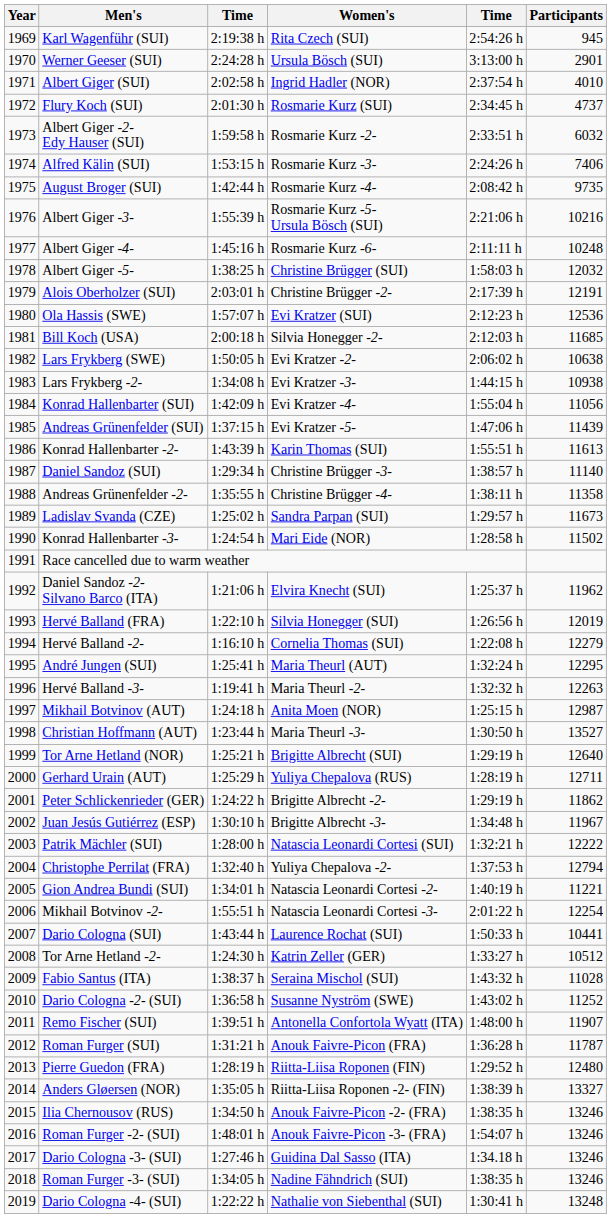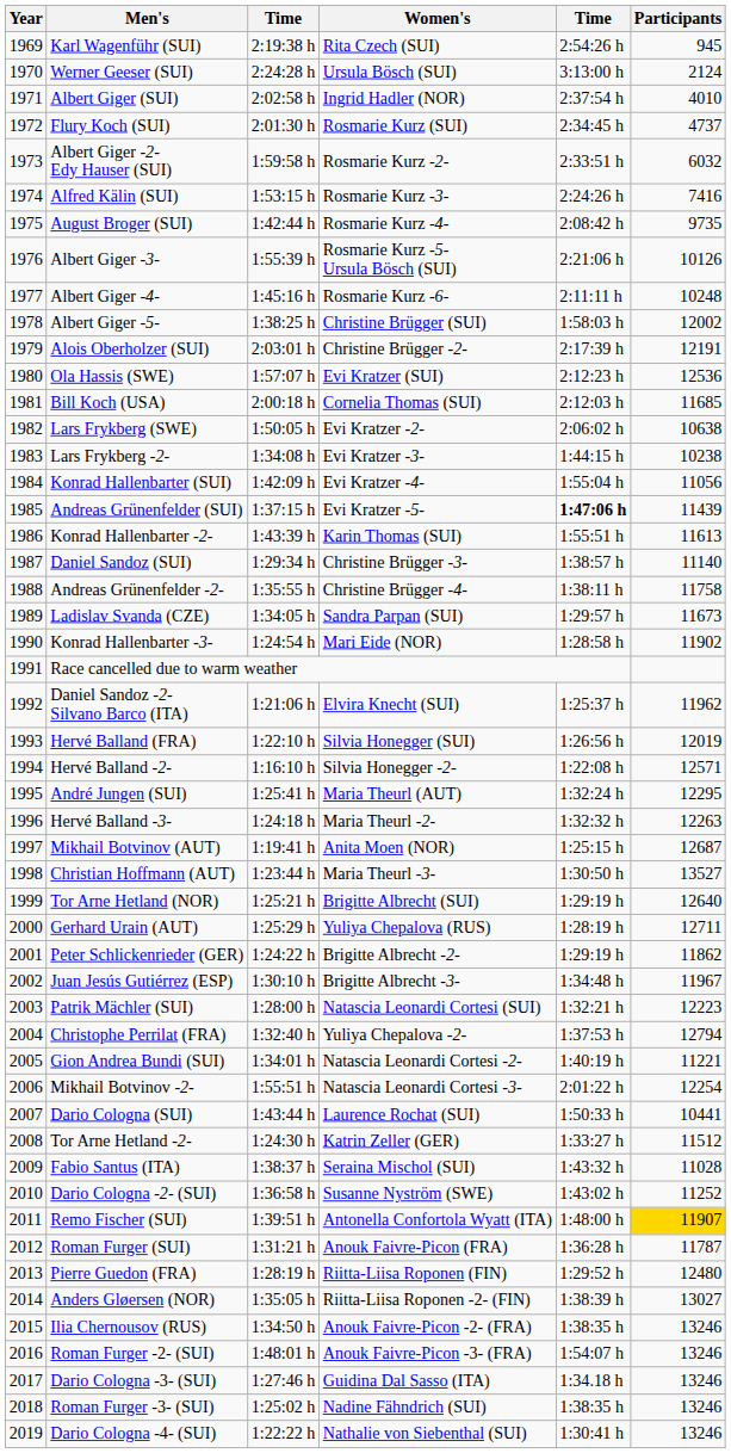Werner Geeser (SUI) | Participants: 2901 -> 2124
Alfred Kälin (SUI) | Participants: 7406 -> 7416
Albert Giger -3- | Participants: 10216 -> 10126
Albert Giger -5- | Participants: 12032 -> 12002
Bill Koch (USA) | Women's: Silvia Honegger -2- -> Cornelia Thomas (SUI)
Lars Frykberg -2- | Participants: 10938 -> 10238
Andreas Grünenfelder (SUI) | column 5: normal -> bold
Andreas Grünenfelder -2- | Participants: 11358 -> 11758
Ladislav Svanda (CZE) | column 3: 1:25:02 h -> 1:34:05 h
Konrad Hallenbarter -3- | Participants: 11502 -> 11902
Hervé Balland -2- | Women's: Cornelia Thomas (SUI) -> Silvia Honegger -2-
Hervé Balland -2- | Participants: 12279 -> 12571
Hervé Balland -3- | column 3: 1:19:41 h -> 1:24:18 h
Mikhail Botvinov (AUT) | column 3: 1:24:18 h -> 1:19:41 h
Mikhail Botvinov (AUT) | Participants: 12987 -> 12687
Patrik Mächler (SUI) | Participants: 12222 -> 12223
Tor Arne Hetland -2- | Participants: 10512 -> 11512
Remo Fischer (SUI) | Participants: no background -> gold background
Anders Gløersen (NOR) | Participants: 13327 -> 13027
Roman Furger -3- (SUI) | column 3: 1:34:05 h -> 1:25:02 h
Dario Cologna -4- (SUI) | Participants: 13248 -> 13246
